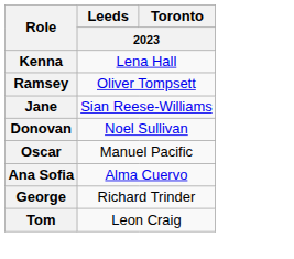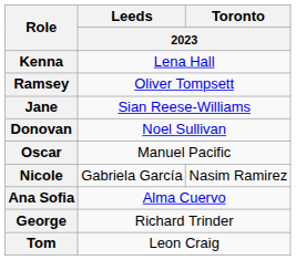+ row: Nicole | Gabriela García | Nasim Ramirez
